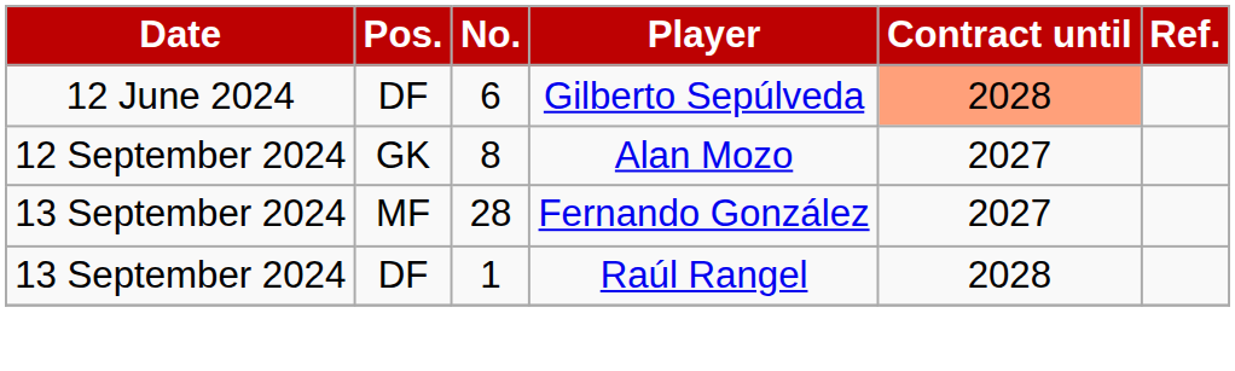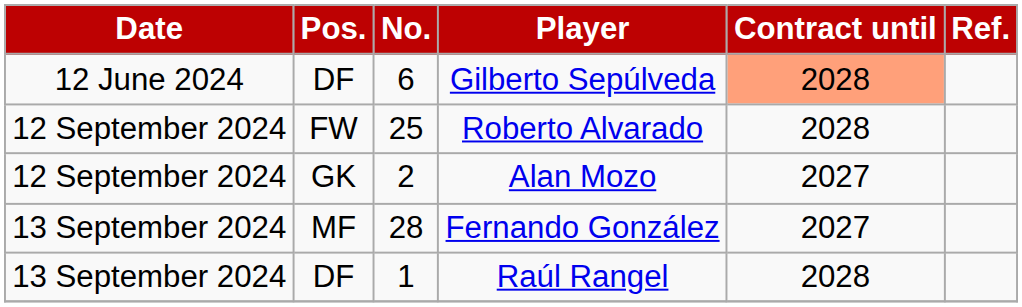+ row: 12 September 2024 | FW | 25 | Roberto Alvarado | 2028
Alan Mozo | No.: 8 -> 2
